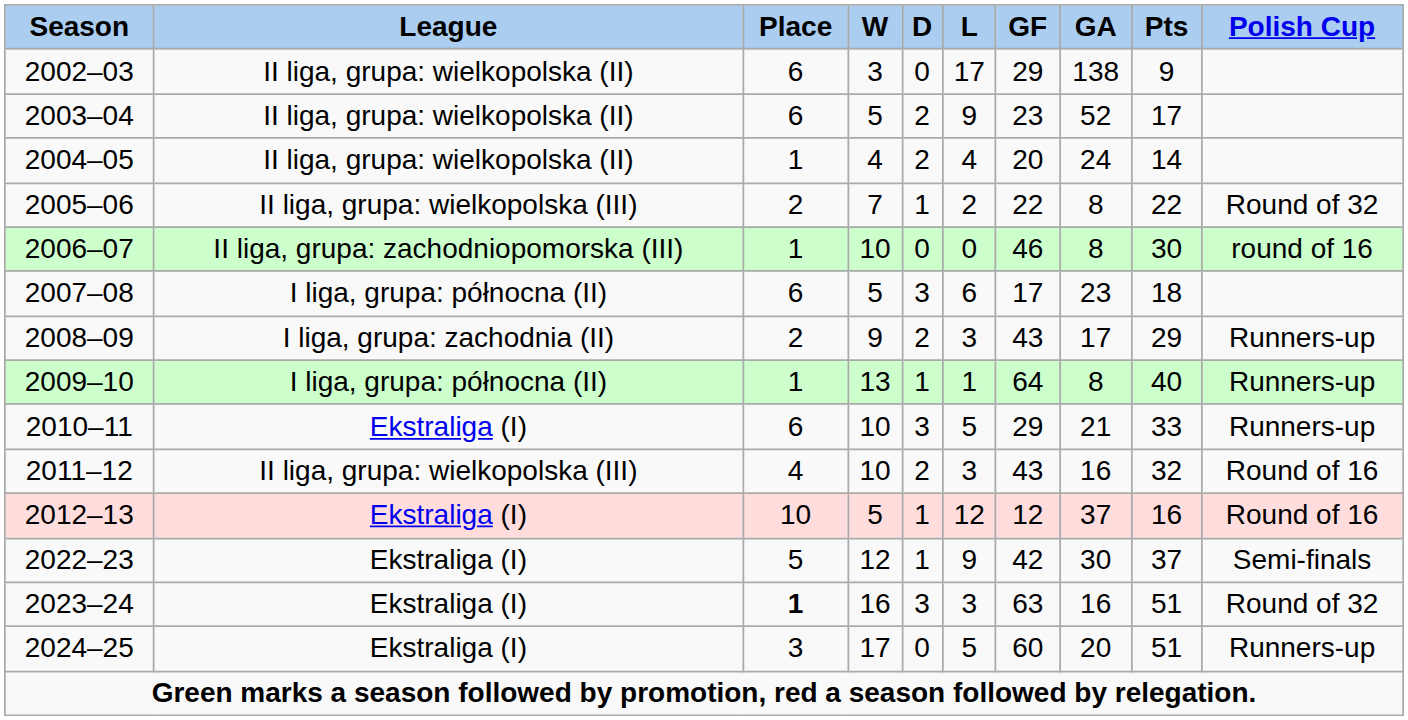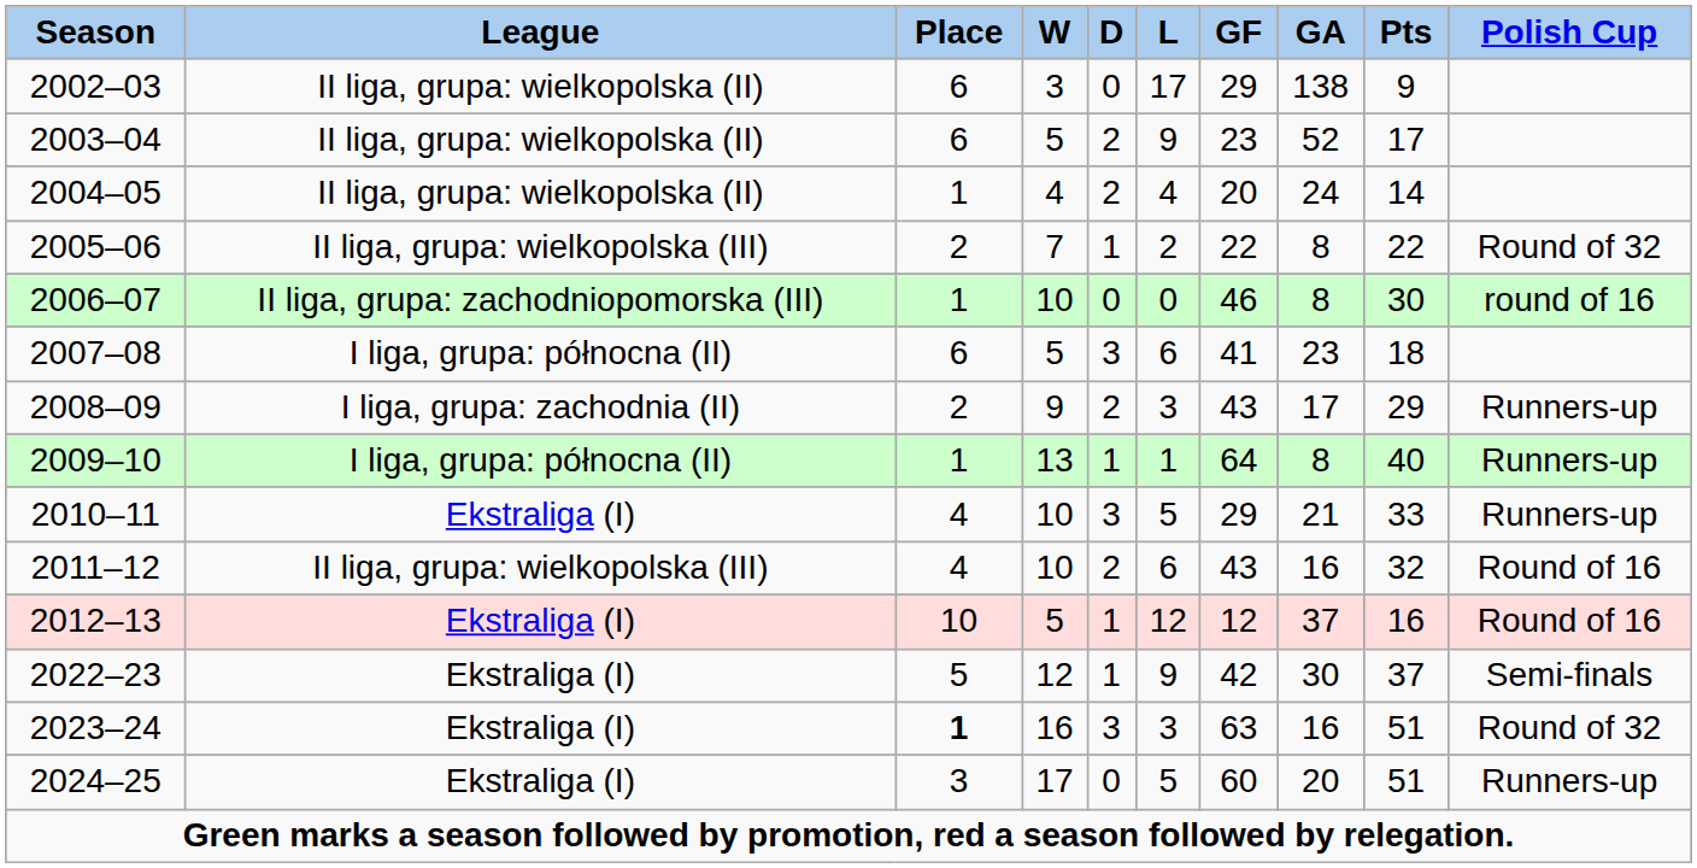2007–08 | GF: 17 -> 41
2010–11 | Place: 6 -> 4
2011–12 | L: 3 -> 6
